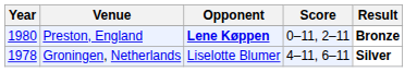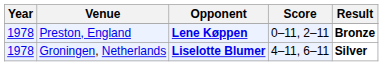Preston, England | Year: 1980 -> 1978
Groningen, Netherlands | Opponent: normal -> bold
